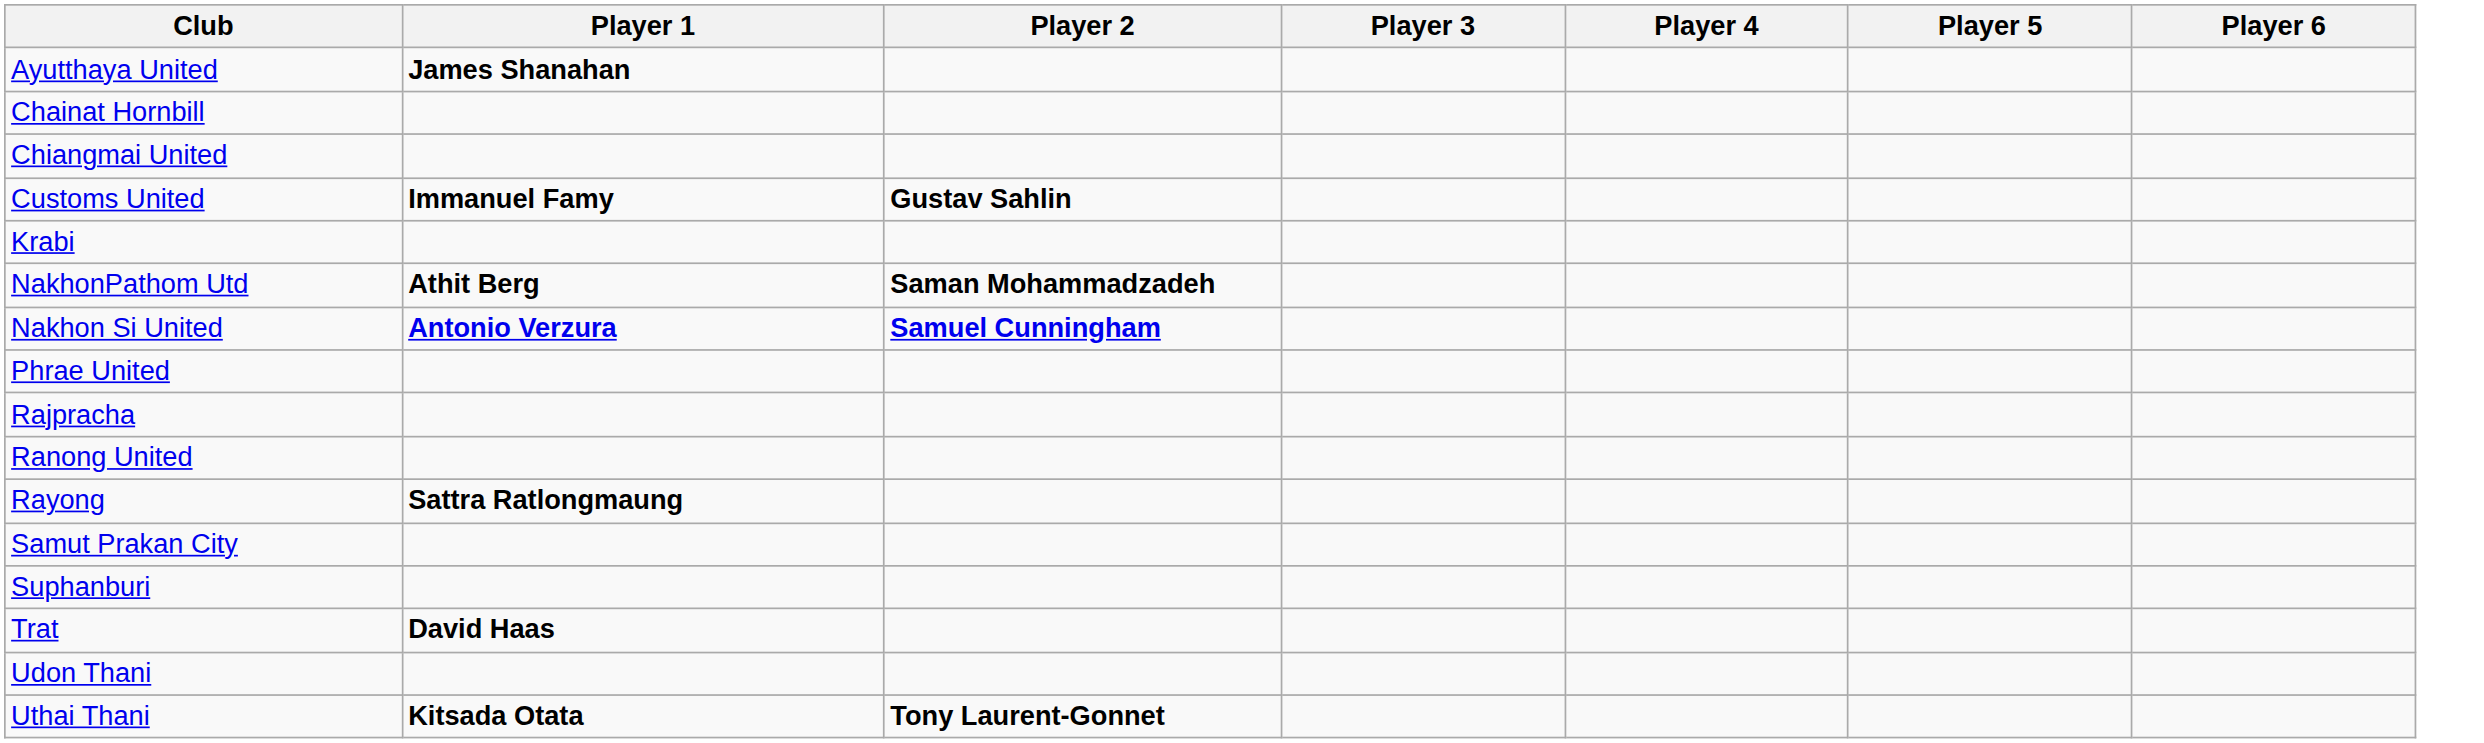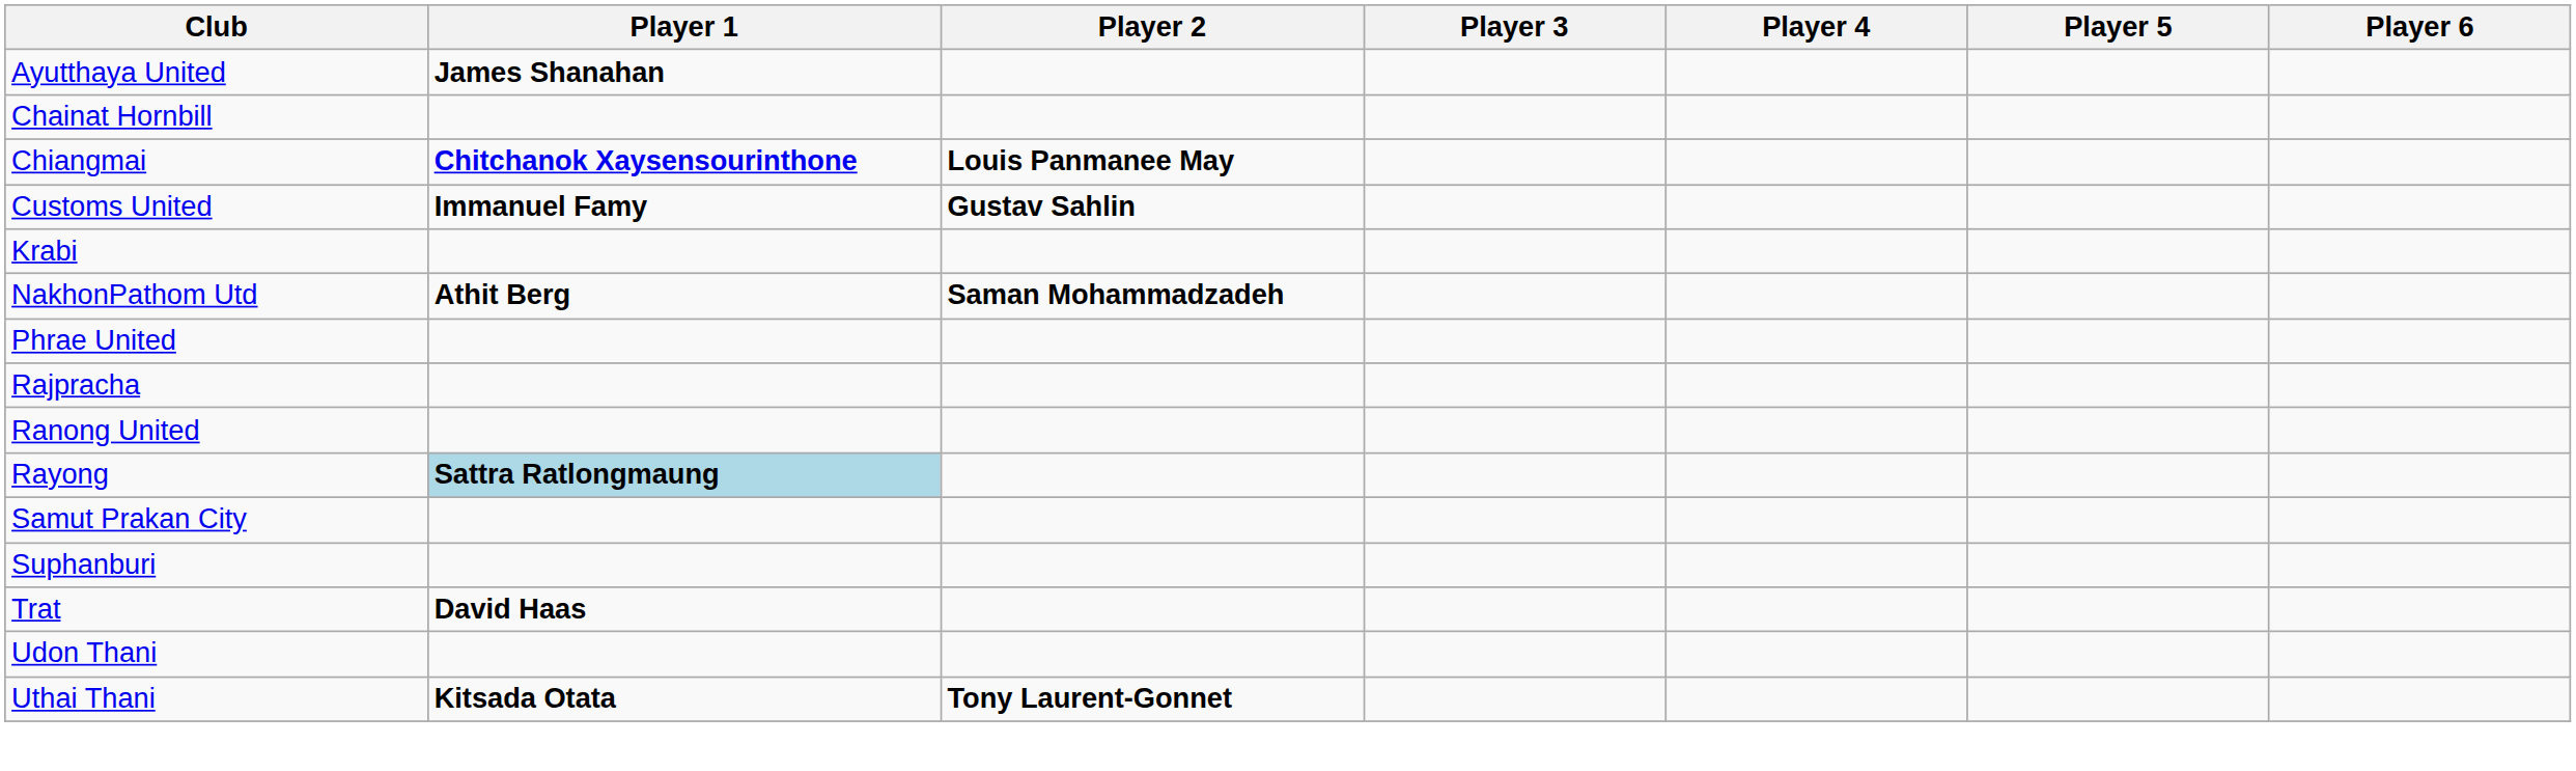+ row: Chiangmai | Chitchanok Xaysensourinthone | Louis Panmanee May
- row: Chiangmai United
- row: Nakhon Si United | Antonio Verzura | Samuel Cunningham
Rayong | Player 1: no background -> lightblue background
